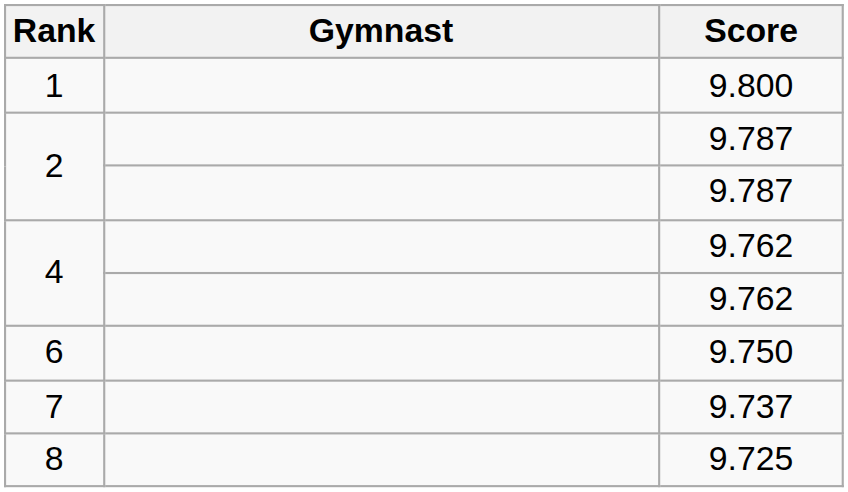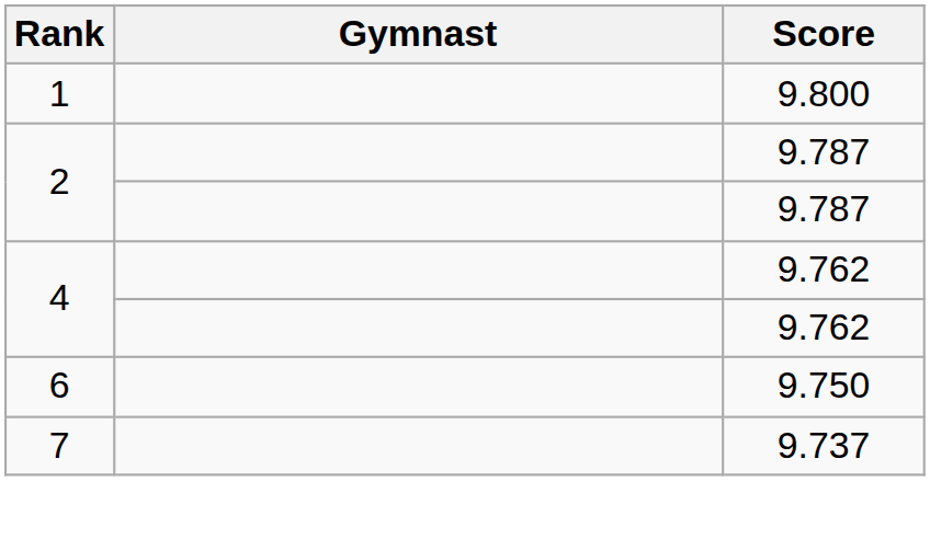- row: 8 | 9.725
